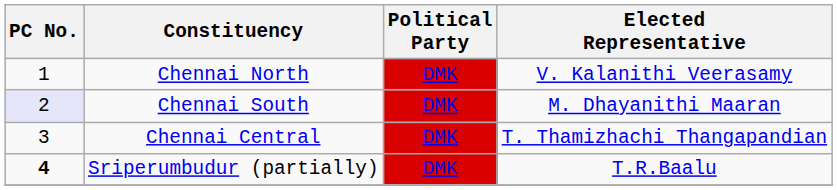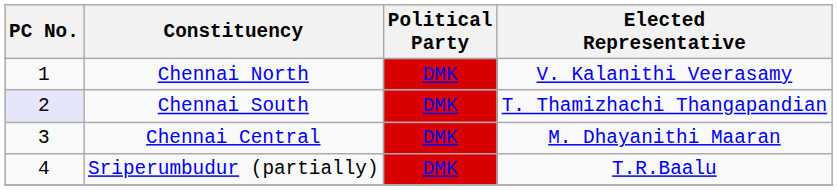Chennai South | Elected Representative: M. Dhayanithi Maaran -> T. Thamizhachi Thangapandian
Chennai Central | Elected Representative: T. Thamizhachi Thangapandian -> M. Dhayanithi Maaran
Sriperumbudur (partially) | PC No.: bold -> normal
